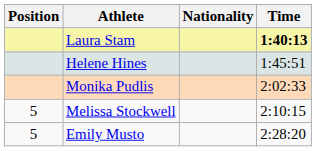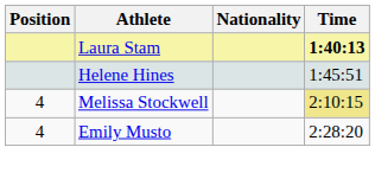- row: Monika Pudlis | 2:02:33
Melissa Stockwell | Position: 5 -> 4
Melissa Stockwell | Time: no background -> khaki background
Emily Musto | Position: 5 -> 4
